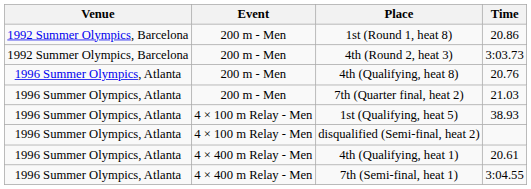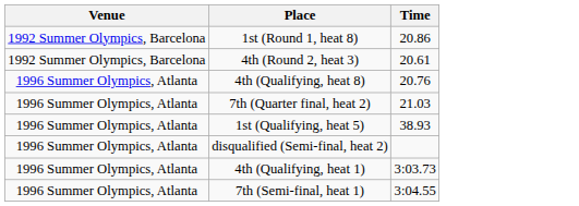- column: Event | 200 m - Men | 200 m - Men | 200 m - Men | 200 m - Men | 4 × 100 m Relay - Men | 4 × 100 m Relay - Men | 4 × 400 m Relay - Men | 4 × 400 m Relay - Men
4th (Round 2, heat 3) | Time: 3:03.73 -> 20.61
4th (Qualifying, heat 1) | Time: 20.61 -> 3:03.73
